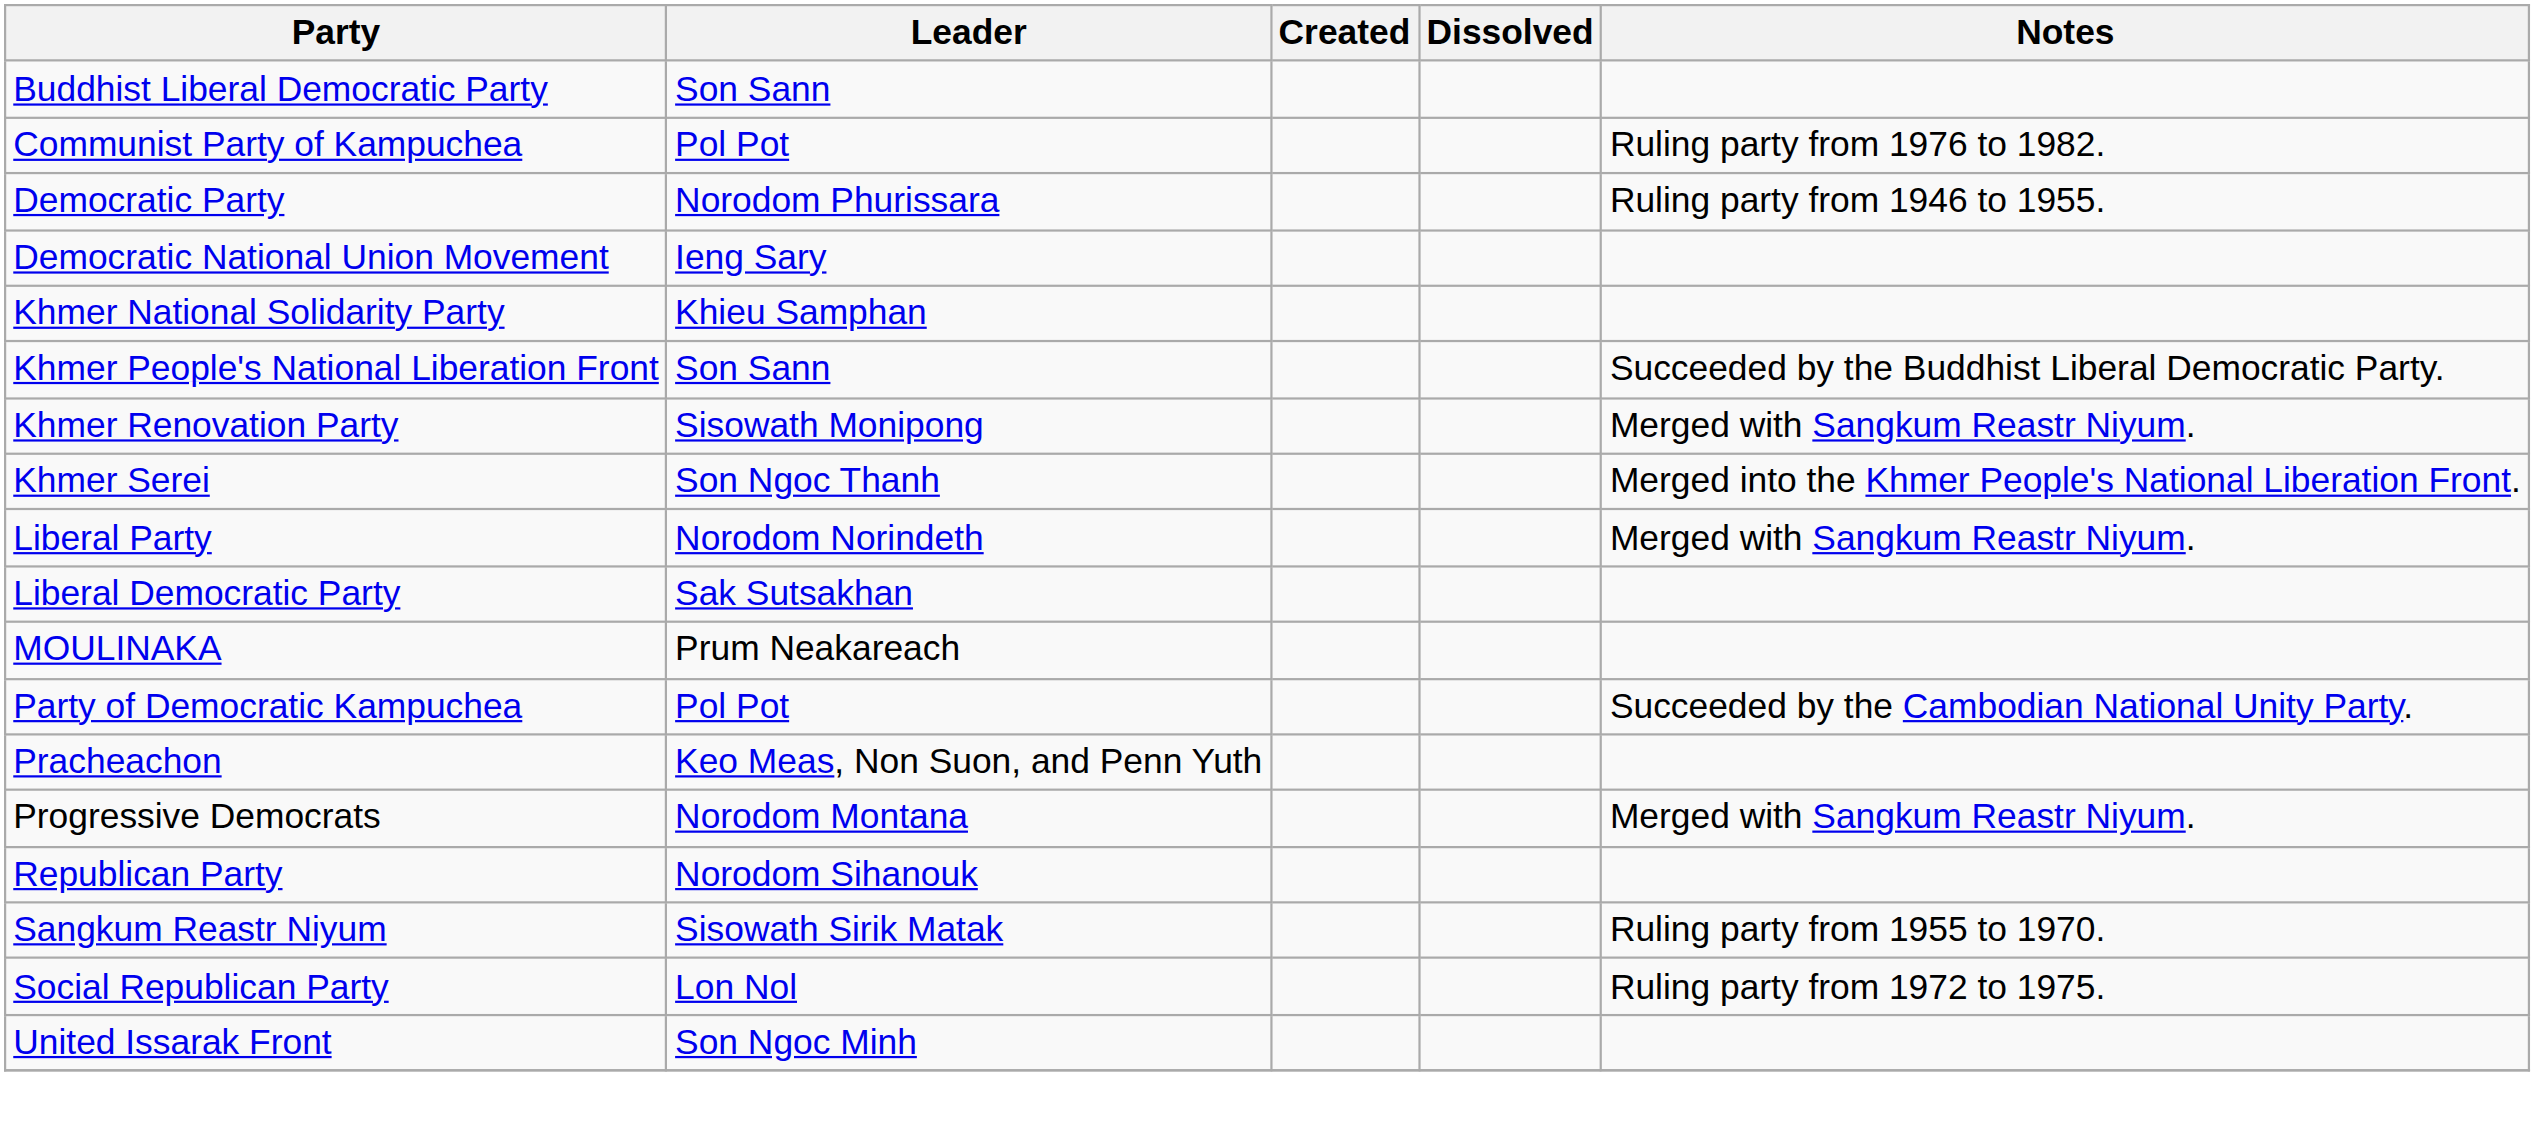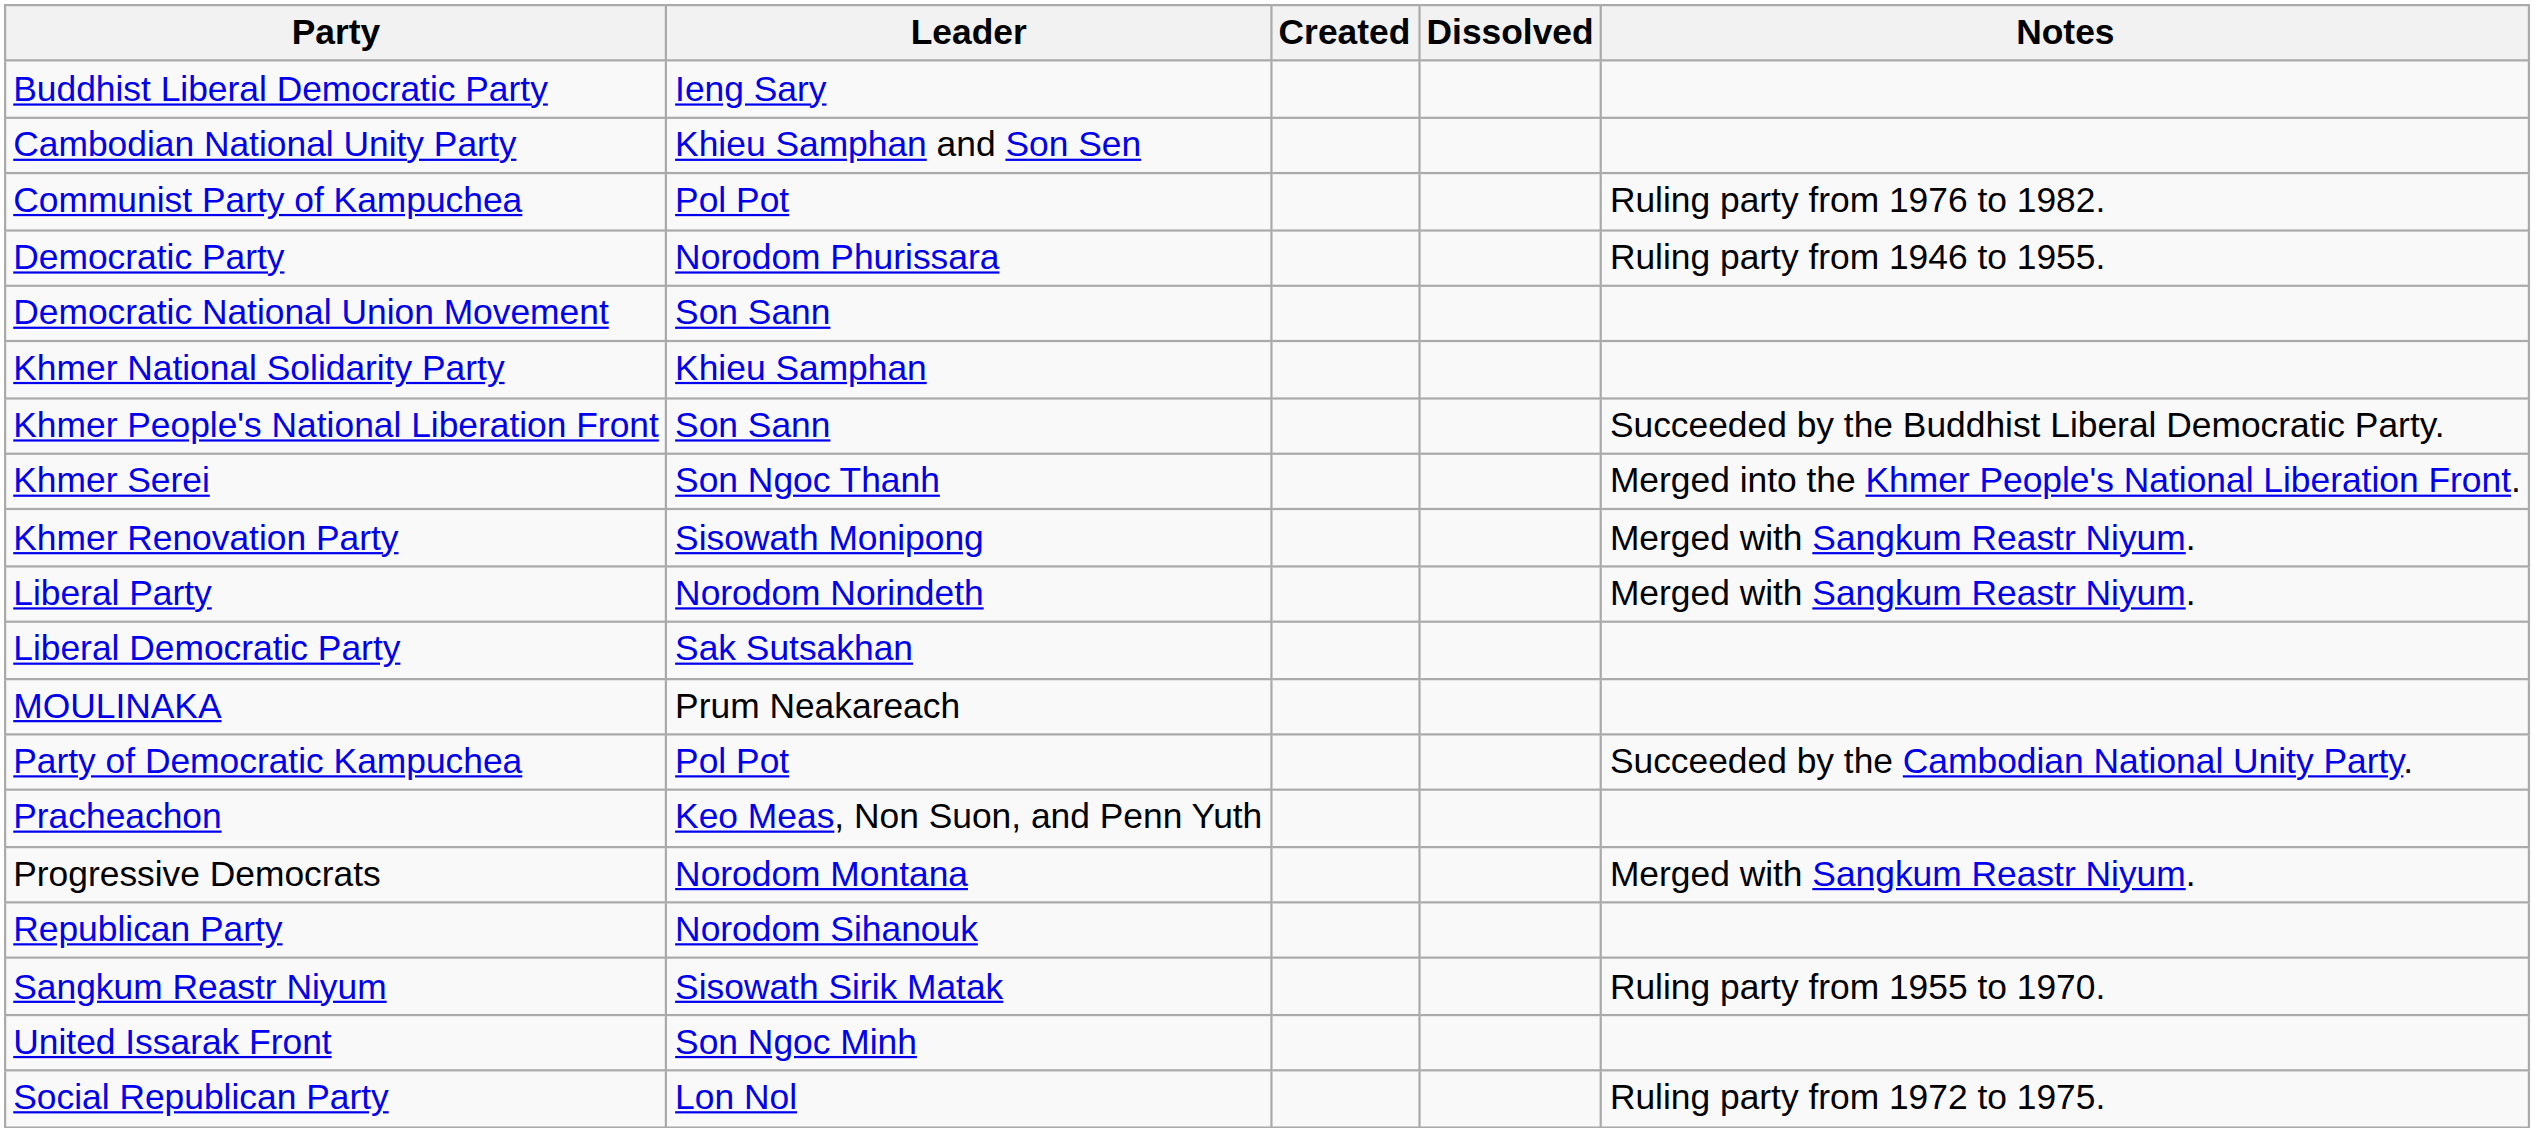Buddhist Liberal Democratic Party | Leader: Son Sann -> Ieng Sary
+ row: Cambodian National Unity Party | Khieu Samphan and Son Sen
Democratic National Union Movement | Leader: Ieng Sary -> Son Sann
rows swapped: Khmer Renovation Party <-> Khmer Serei
rows swapped: Social Republican Party <-> United Issarak Front
